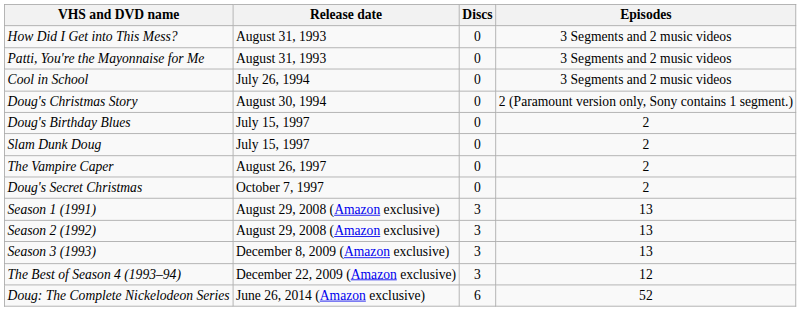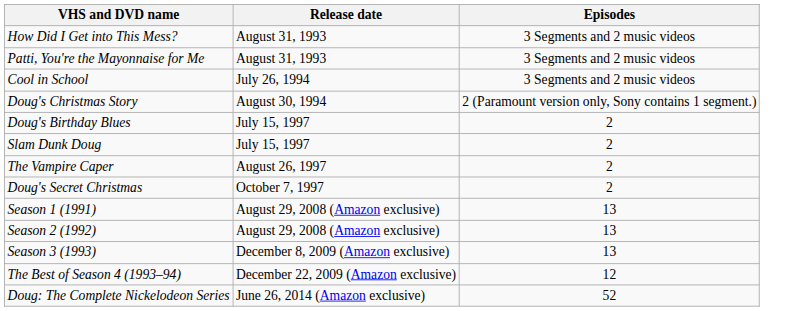- column: Discs | 0 | 0 | 0 | 0 | 0 | 0 | 0 | 0 | 3 | 3 | 3 | 3 | 6
